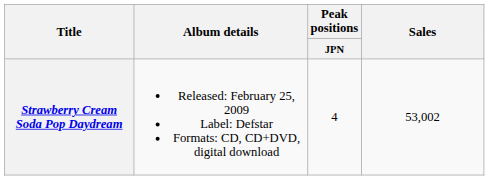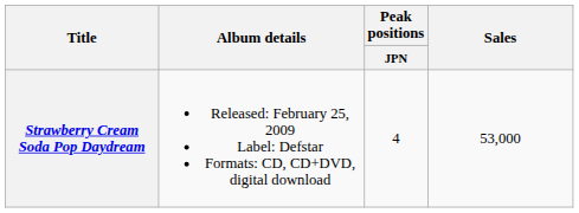Strawberry Cream Soda Pop Daydream | Sales: 53,002 -> 53,000
